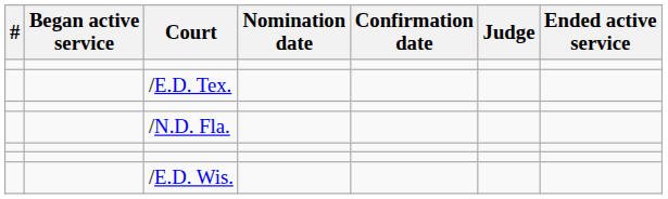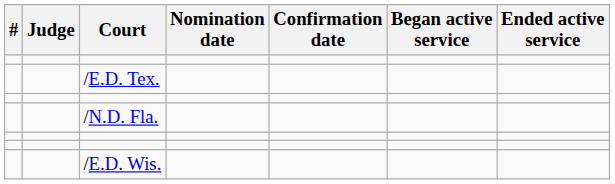columns swapped: Judge <-> Began active service
